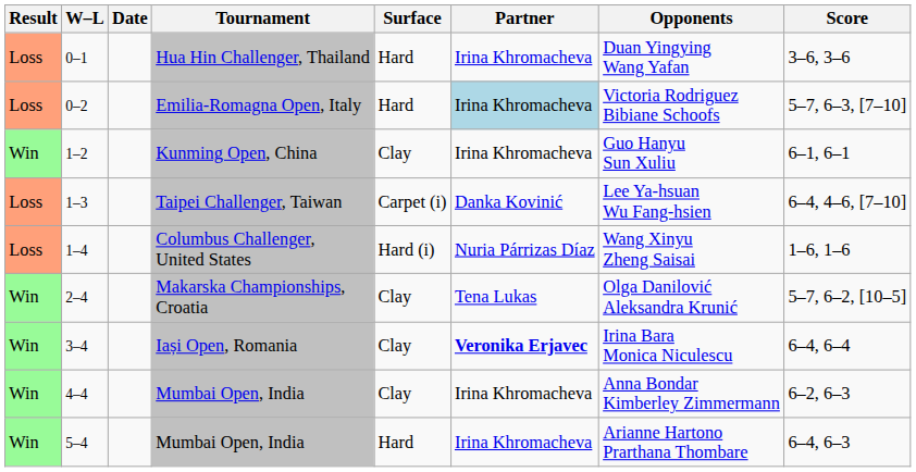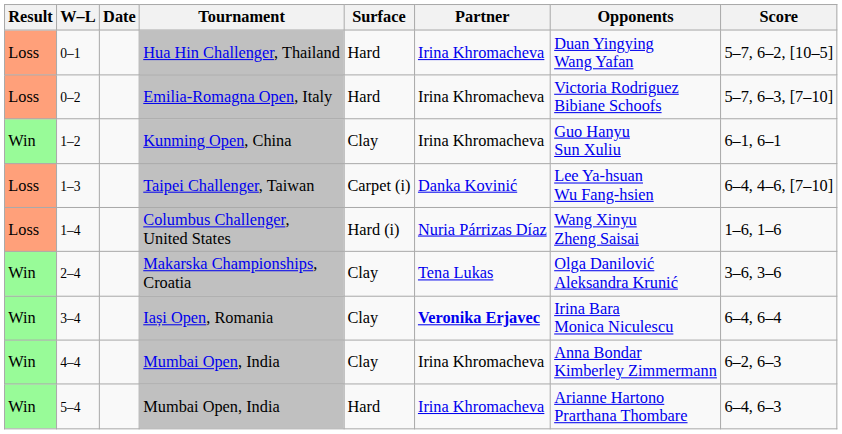0–1 | Score: 3–6, 3–6 -> 5–7, 6–2, [10–5]
0–2 | Partner: lightblue background -> no background
2–4 | Score: 5–7, 6–2, [10–5] -> 3–6, 3–6
